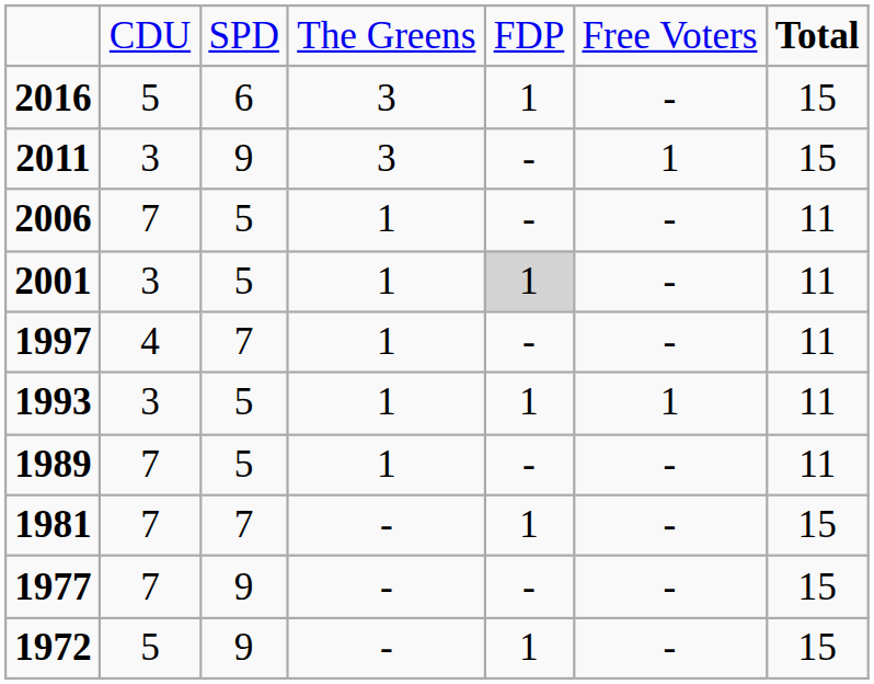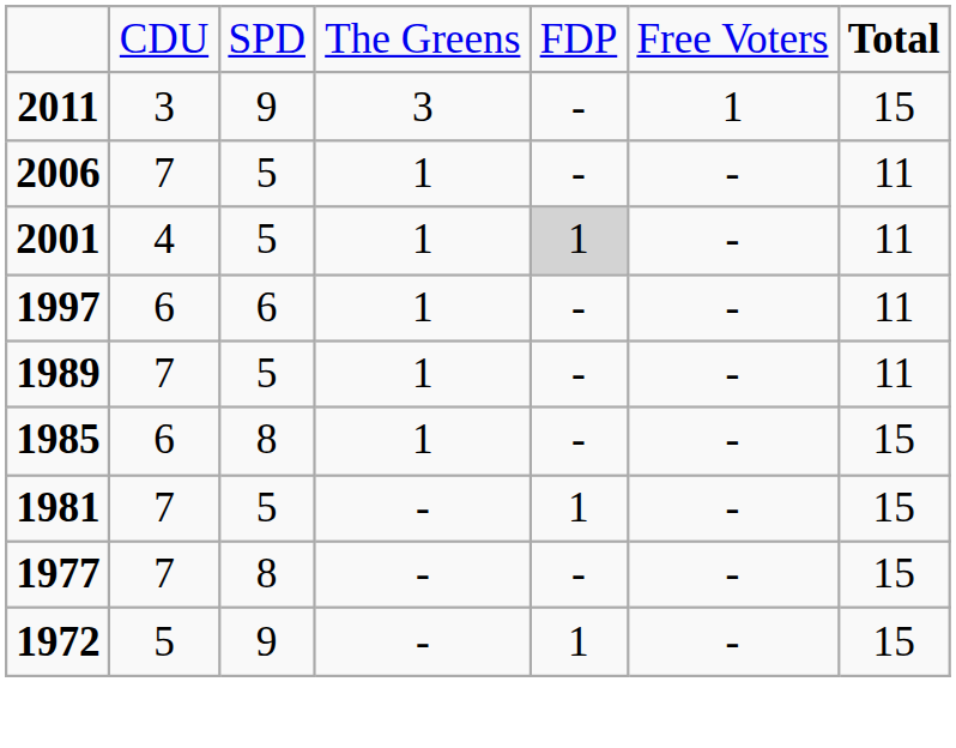- row: 2016 | 5 | 6 | 3 | 1 | - | 15
2001 | column 2: 3 -> 4
1997 | column 2: 4 -> 6
1997 | column 3: 7 -> 6
- row: 1993 | 3 | 5 | 1 | 1 | 1 | 11
+ row: 1985 | 6 | 8 | 1 | - | - | 15
1981 | column 3: 7 -> 5
1977 | column 3: 9 -> 8
